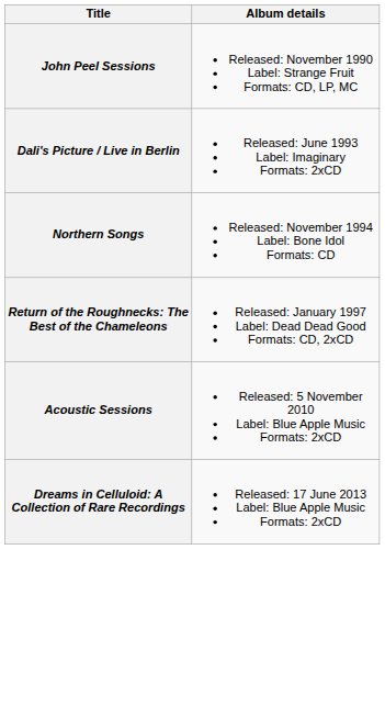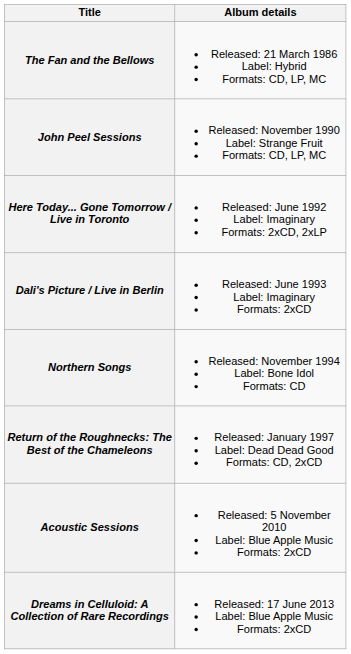+ row: The Fan and the Bellows | Released: 21 March 1986 Label: Hybrid Formats: CD, LP, MC
+ row: Here Today... Gone Tomorrow / Live in Toronto | Released: June 1992 Label: Imaginary Formats: 2xCD, 2xLP
